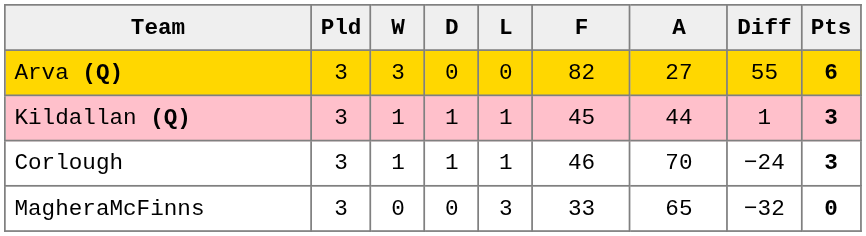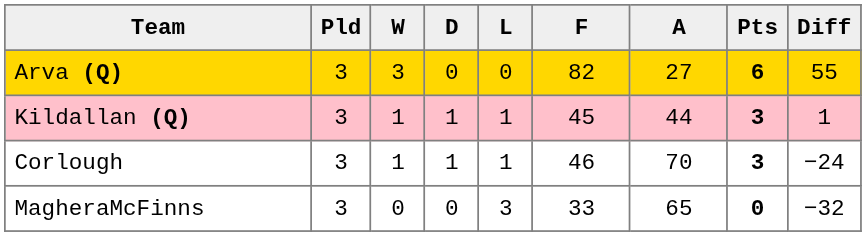columns swapped: Diff <-> Pts
